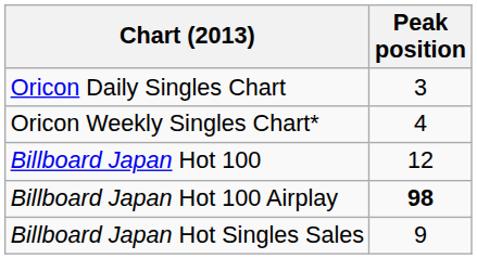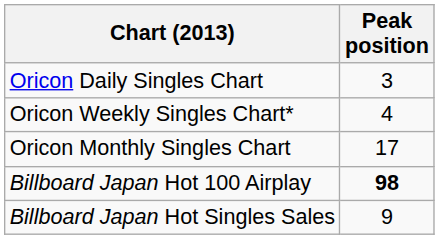+ row: Oricon Monthly Singles Chart | 17
- row: Billboard Japan Hot 100 | 12
